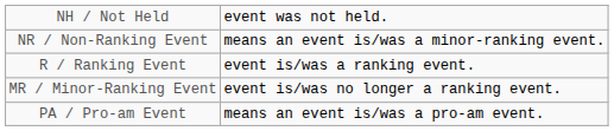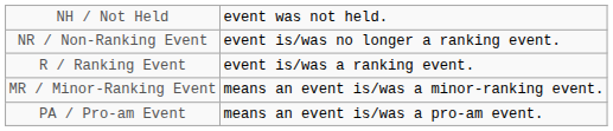NR / Non-Ranking Event | column 5: means an event is/was a minor-ranking event. -> event is/was no longer a ranking event.
MR / Minor-Ranking Event | column 5: event is/was no longer a ranking event. -> means an event is/was a minor-ranking event.
